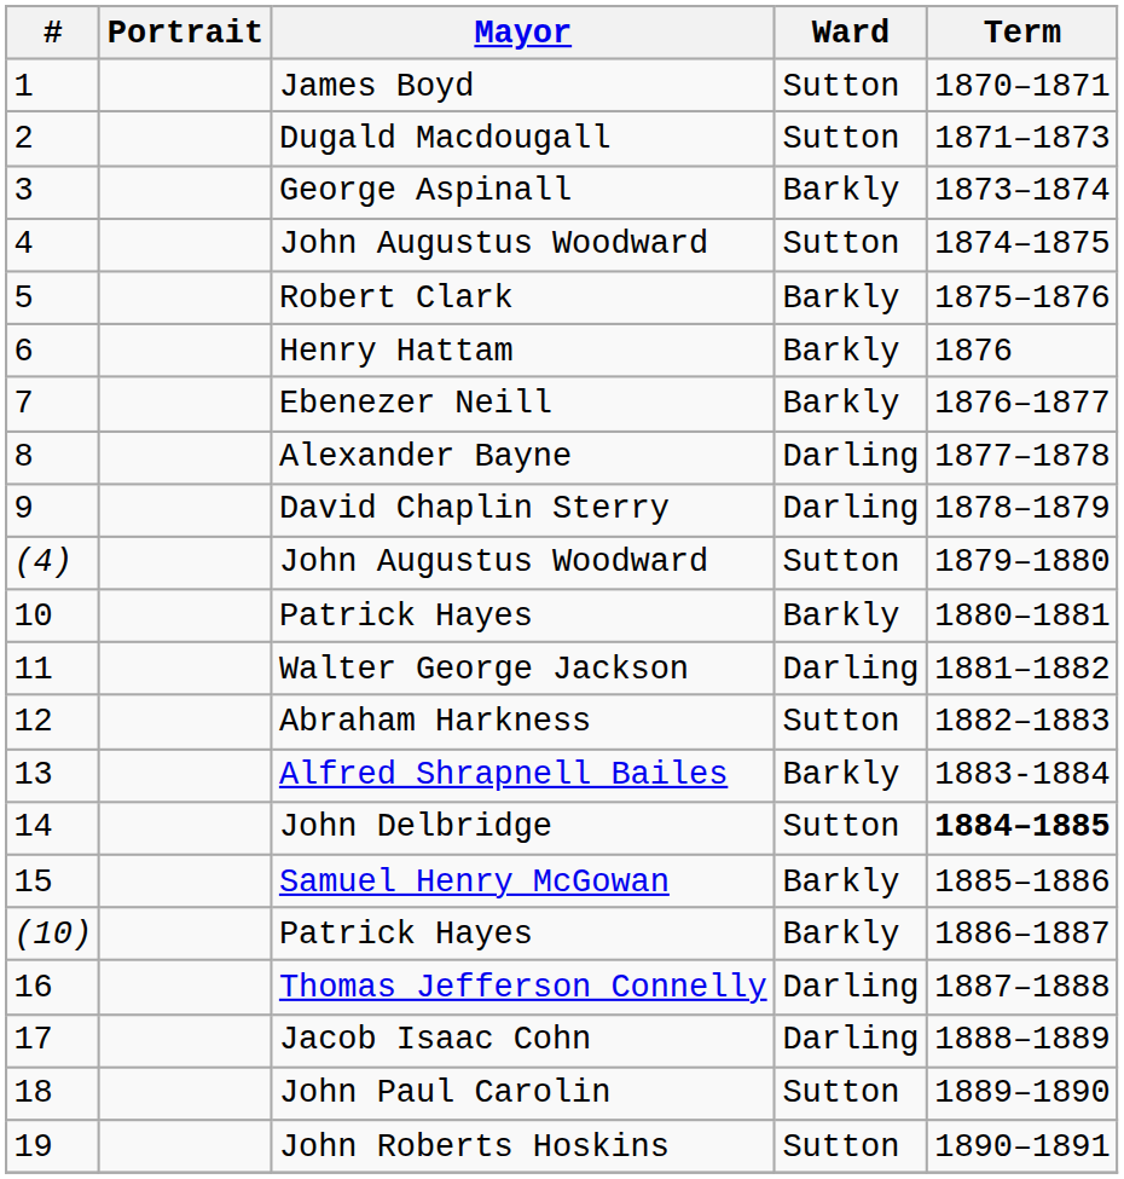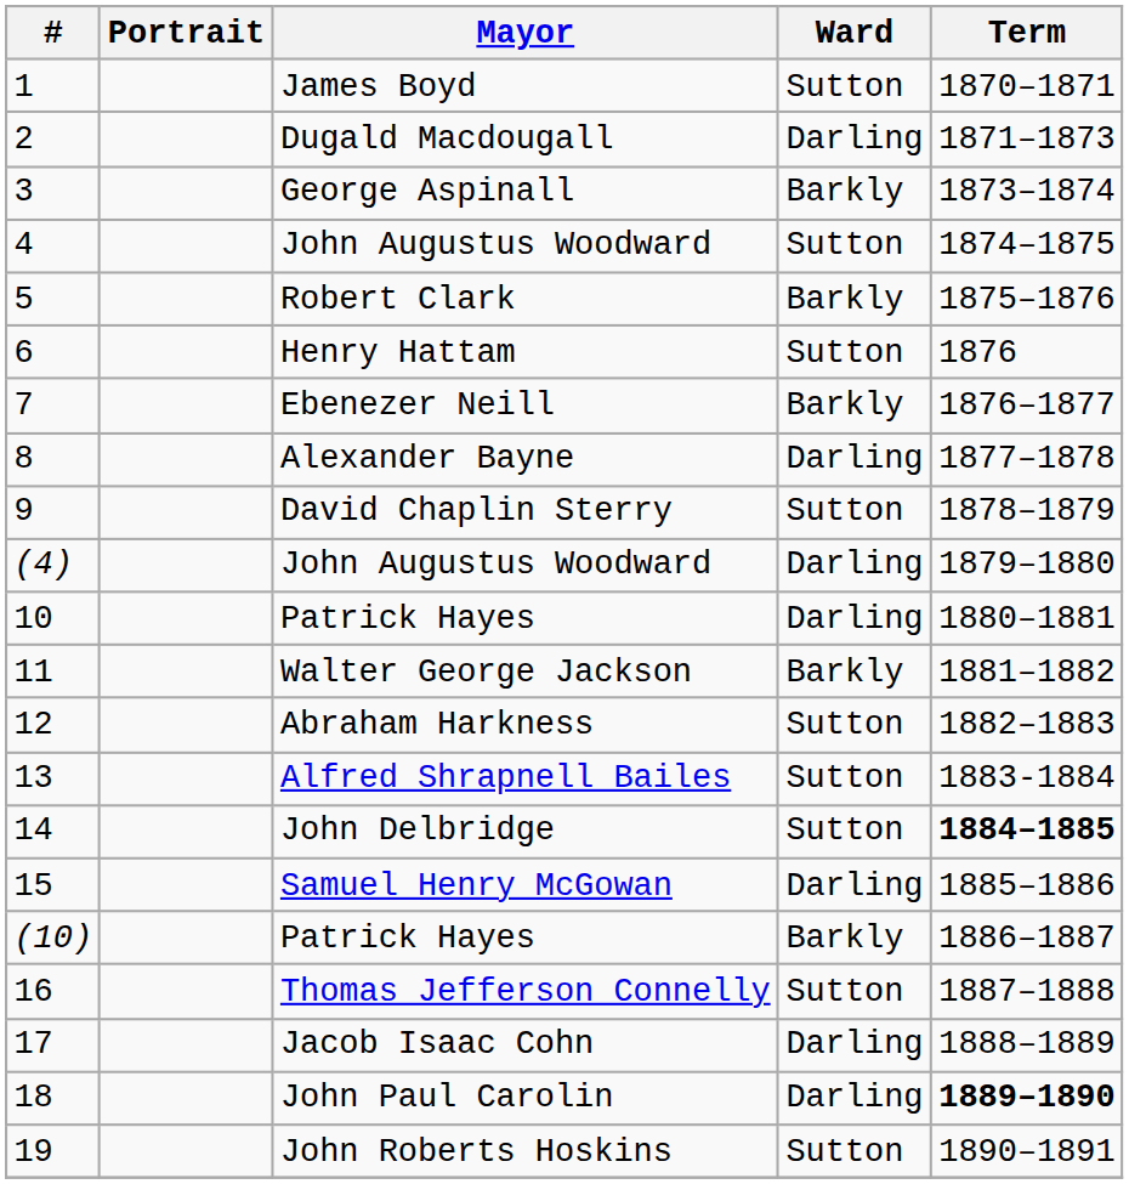Dugald Macdougall | Ward: Sutton -> Darling
Henry Hattam | Ward: Barkly -> Sutton
David Chaplin Sterry | Ward: Darling -> Sutton
(4) / John Augustus Woodward | Ward: Sutton -> Darling
10 / Patrick Hayes | Ward: Barkly -> Darling
Walter George Jackson | Ward: Darling -> Barkly
Alfred Shrapnell Bailes | Ward: Barkly -> Sutton
Samuel Henry McGowan | Ward: Barkly -> Darling
Thomas Jefferson Connelly | Ward: Darling -> Sutton
John Paul Carolin | Ward: Sutton -> Darling
John Paul Carolin | Term: normal -> bold
